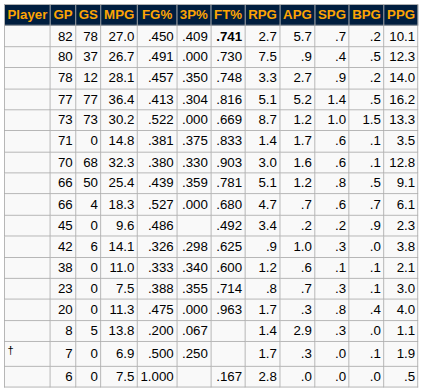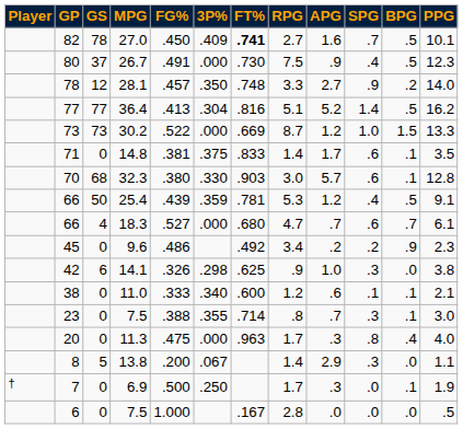82 | APG: 5.7 -> 1.6
82 | BPG: .2 -> .5
70 | APG: 1.6 -> 5.7
66 / 25.4 | RPG: 5.1 -> 5.3
66 / 25.4 | SPG: .8 -> .4
